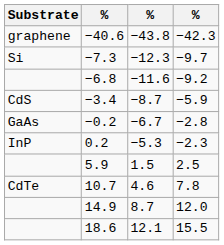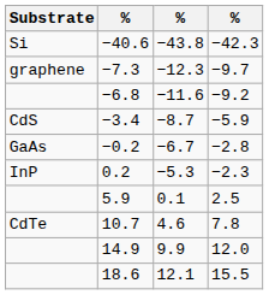−40.6 | Substrate: graphene -> Si
−7.3 | Substrate: Si -> graphene
5.9 | column 3: 1.5 -> 0.1
14.9 | column 3: 8.7 -> 9.9
